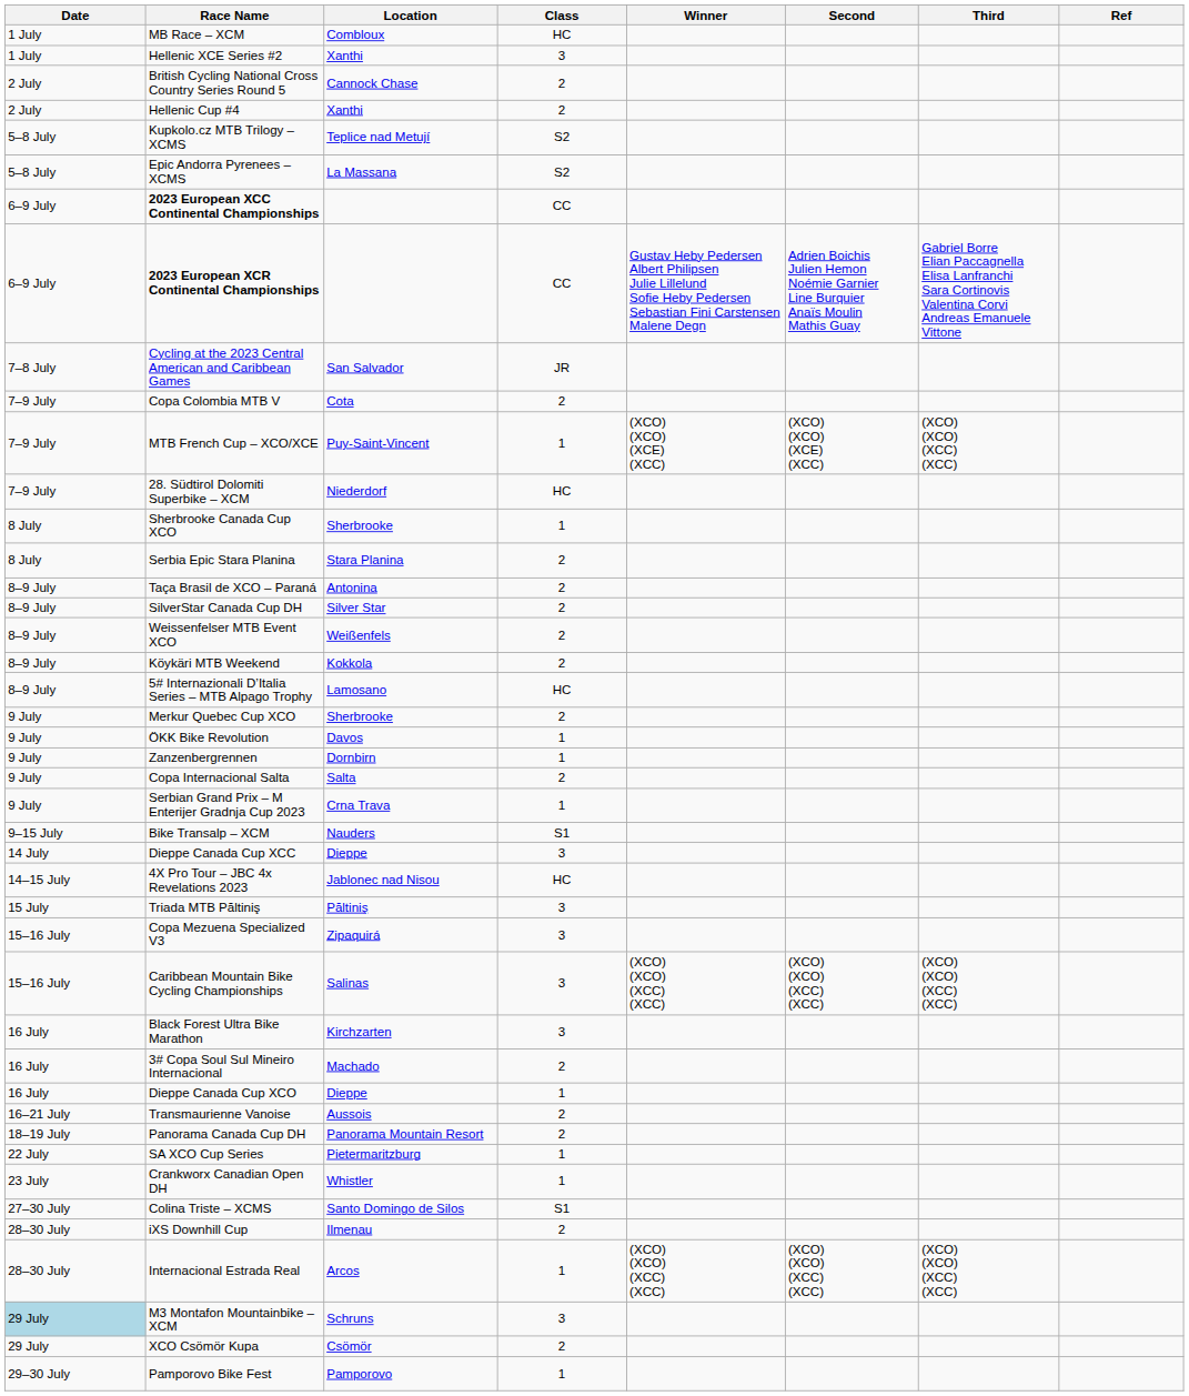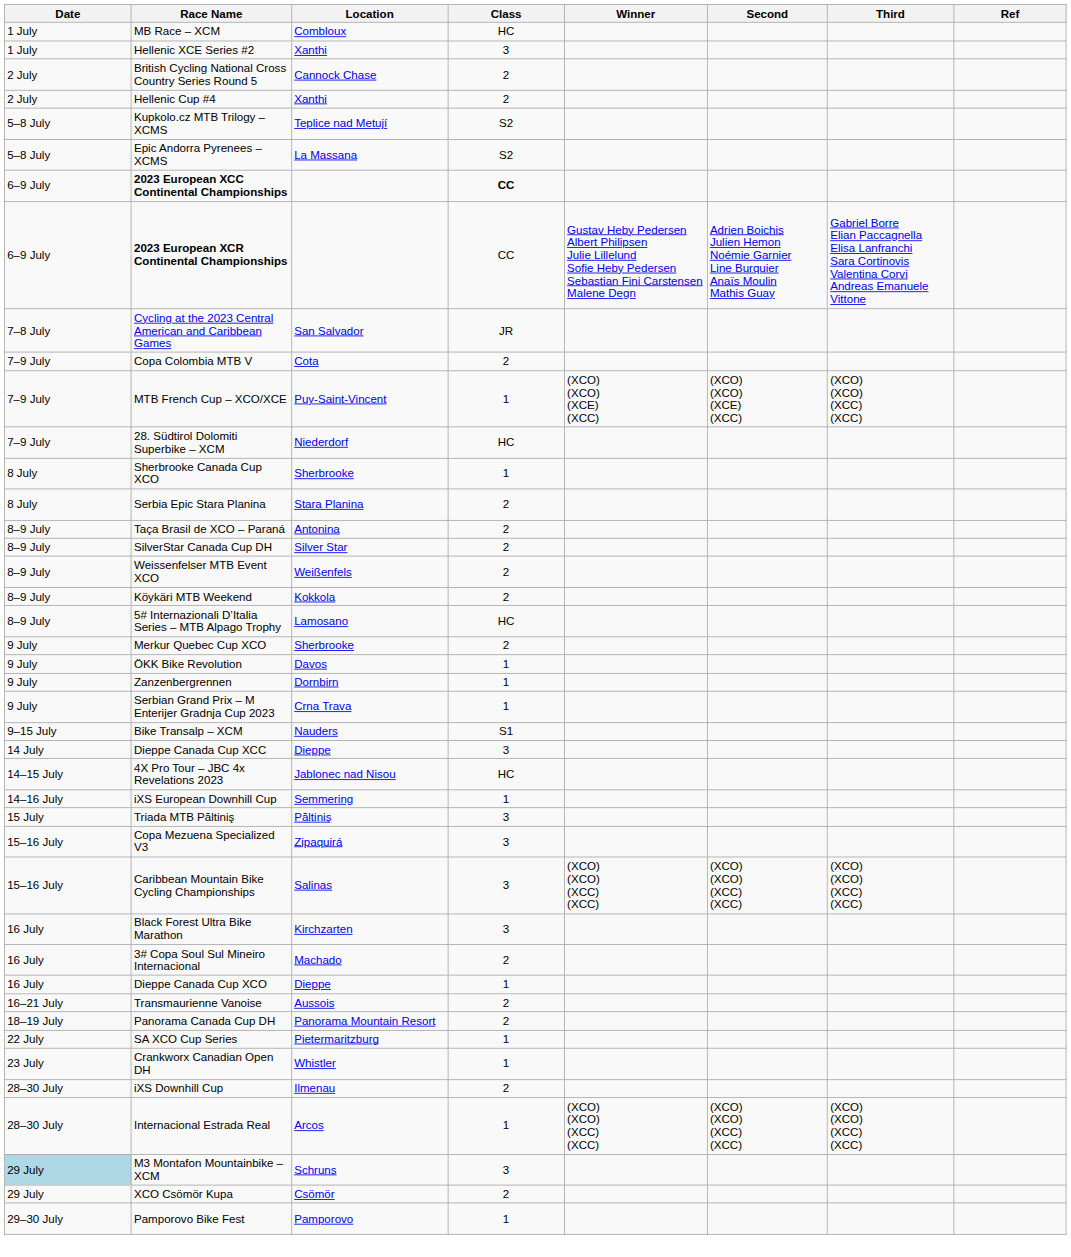2023 European XCC Continental Championships | Class: normal -> bold
- row: 9 July | Copa Internacional Salta | Salta | 2
+ row: 14–16 July | iXS European Downhill Cup | Semmering | 1
- row: 27–30 July | Colina Triste – XCMS | Santo Domingo de Silos | S1
